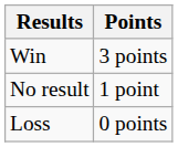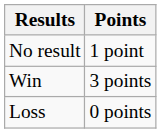rows swapped: Win <-> No result
